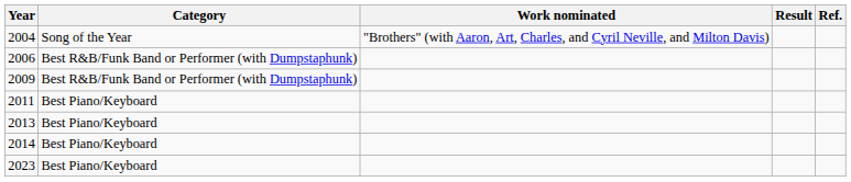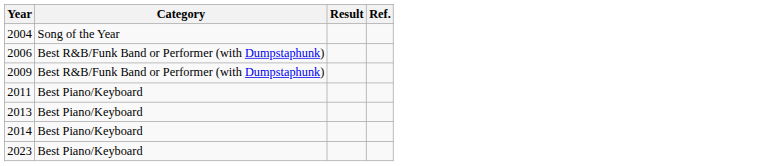- column: Work nominated | "Brothers" (with Aaron, Art, Charles, and Cyril Neville, and Milton Davis)
